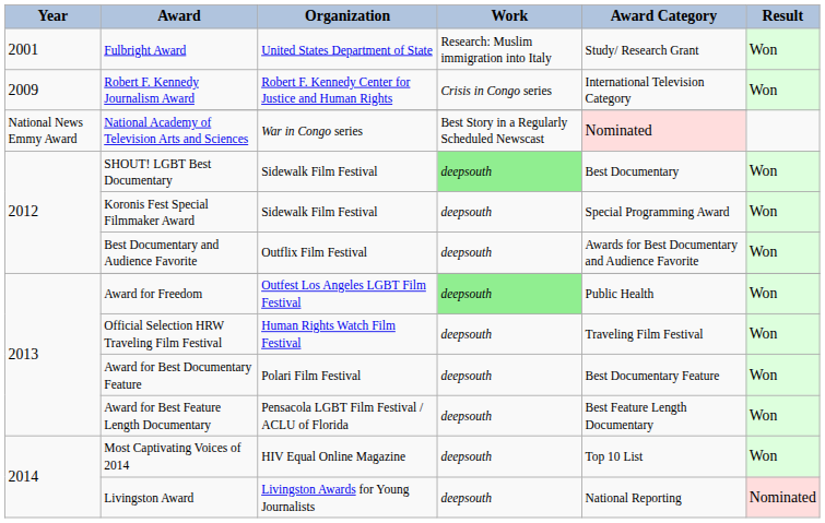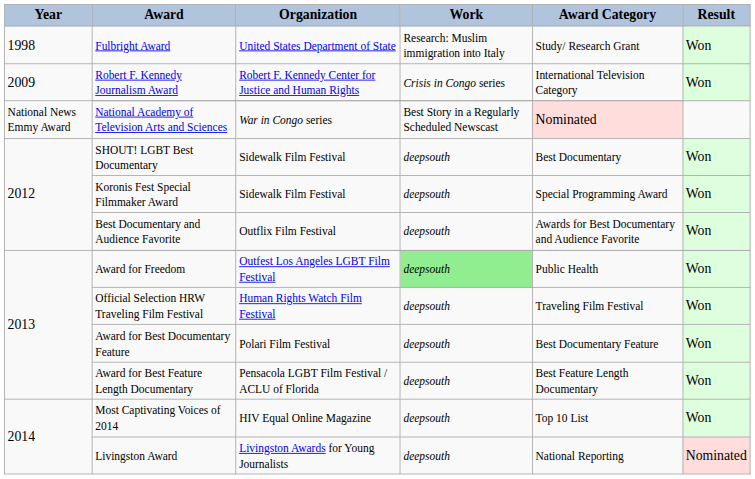Fulbright Award | Year: 2001 -> 1998
SHOUT! LGBT Best Documentary | Work: lightgreen background -> no background
